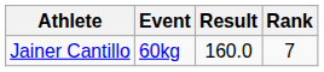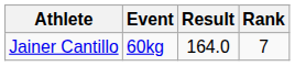Jainer Cantillo | Result: 160.0 -> 164.0
